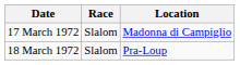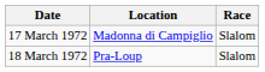columns swapped: Location <-> Race
